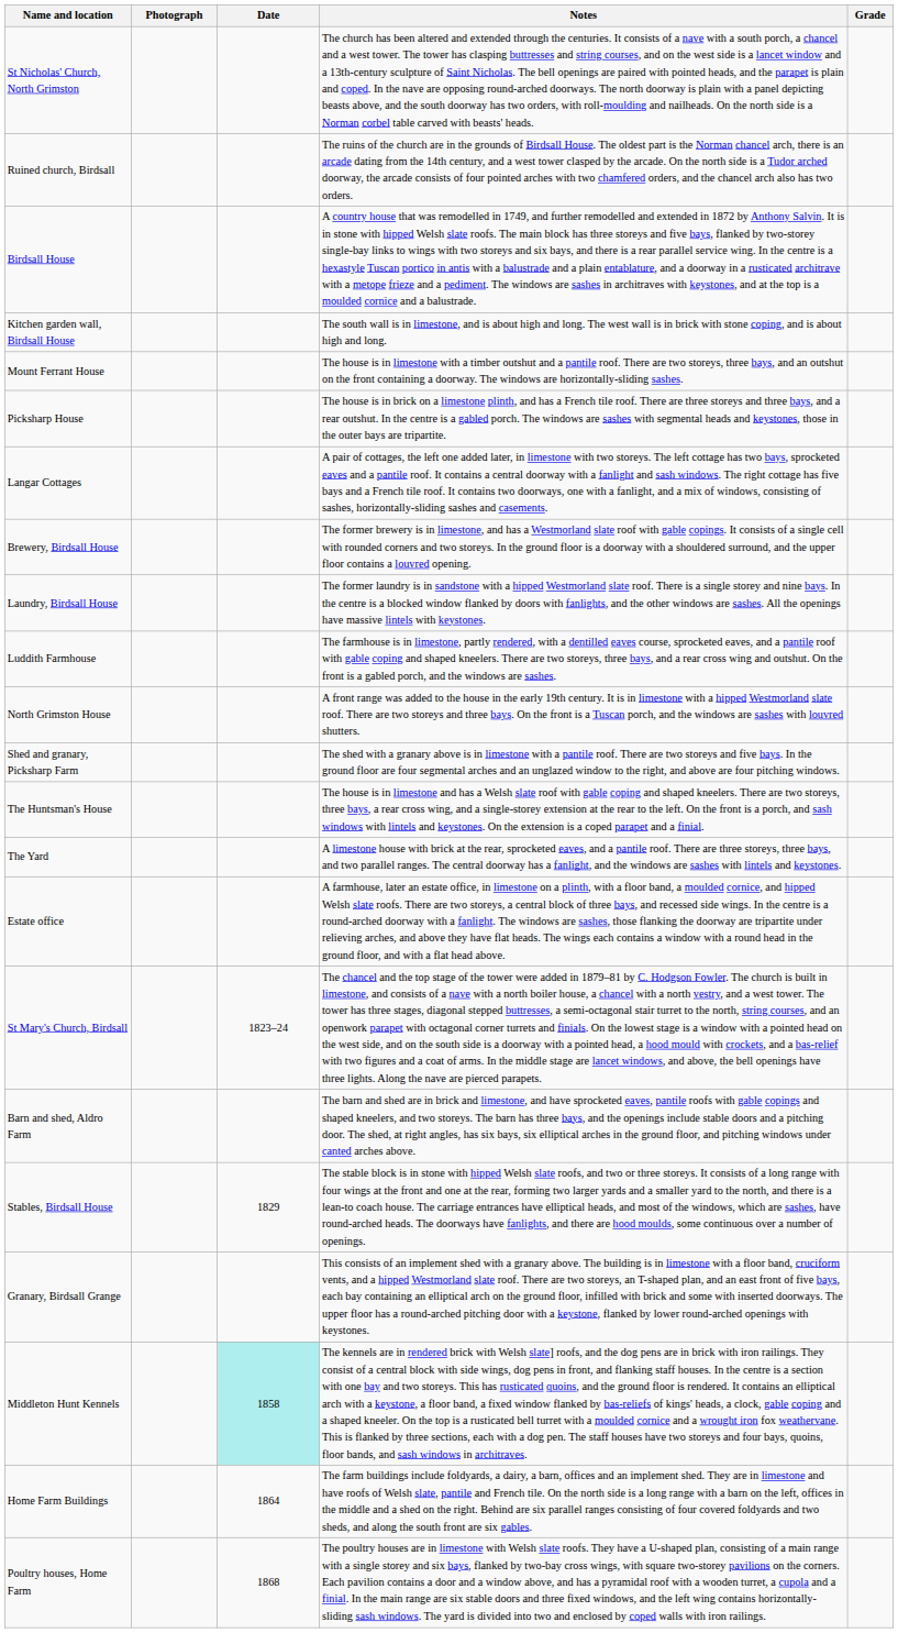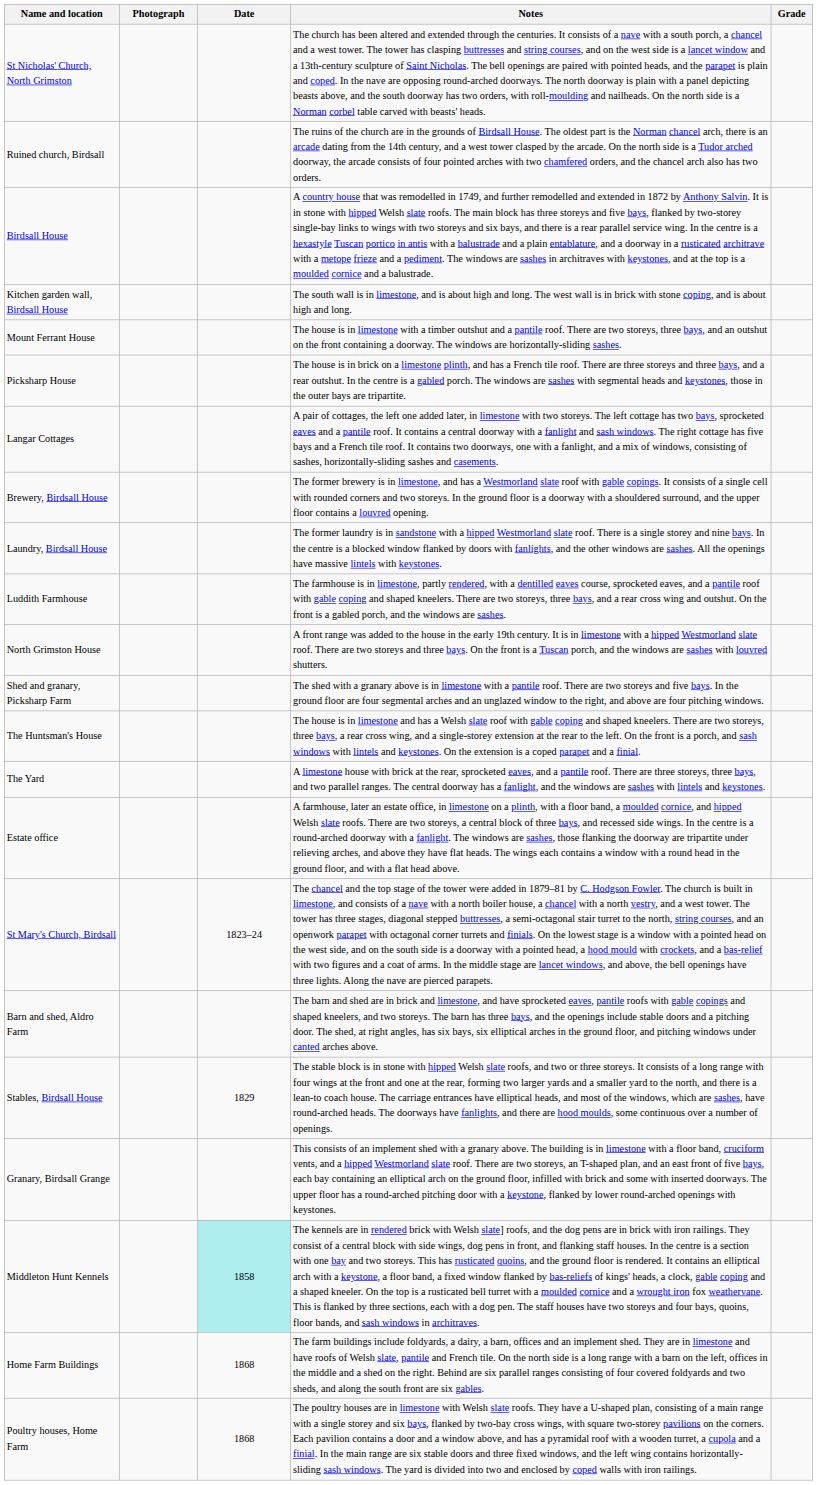Home Farm Buildings | Date: 1864 -> 1868
